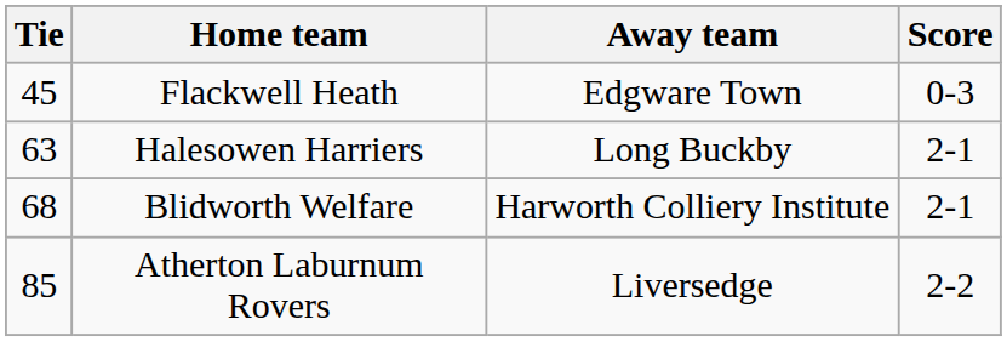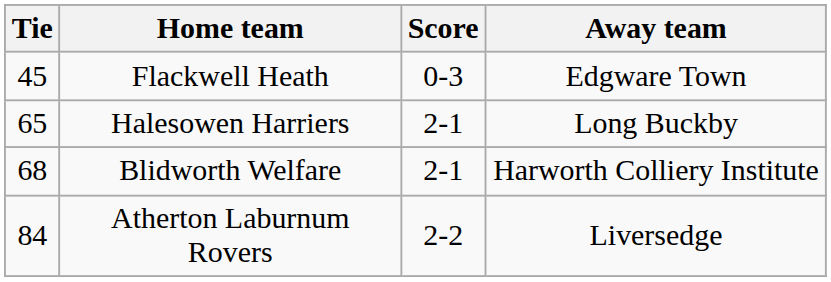columns swapped: Score <-> Away team
Halesowen Harriers | Tie: 63 -> 65
Atherton Laburnum Rovers | Tie: 85 -> 84
